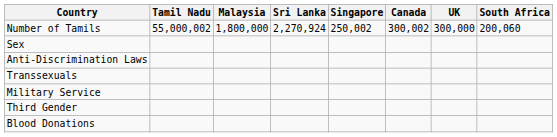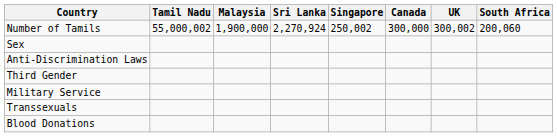Number of Tamils | Malaysia: 1,800,000 -> 1,900,000
Number of Tamils | Canada: 300,002 -> 300,000
Number of Tamils | UK: 300,000 -> 300,002
rows swapped: Transsexuals <-> Third Gender
